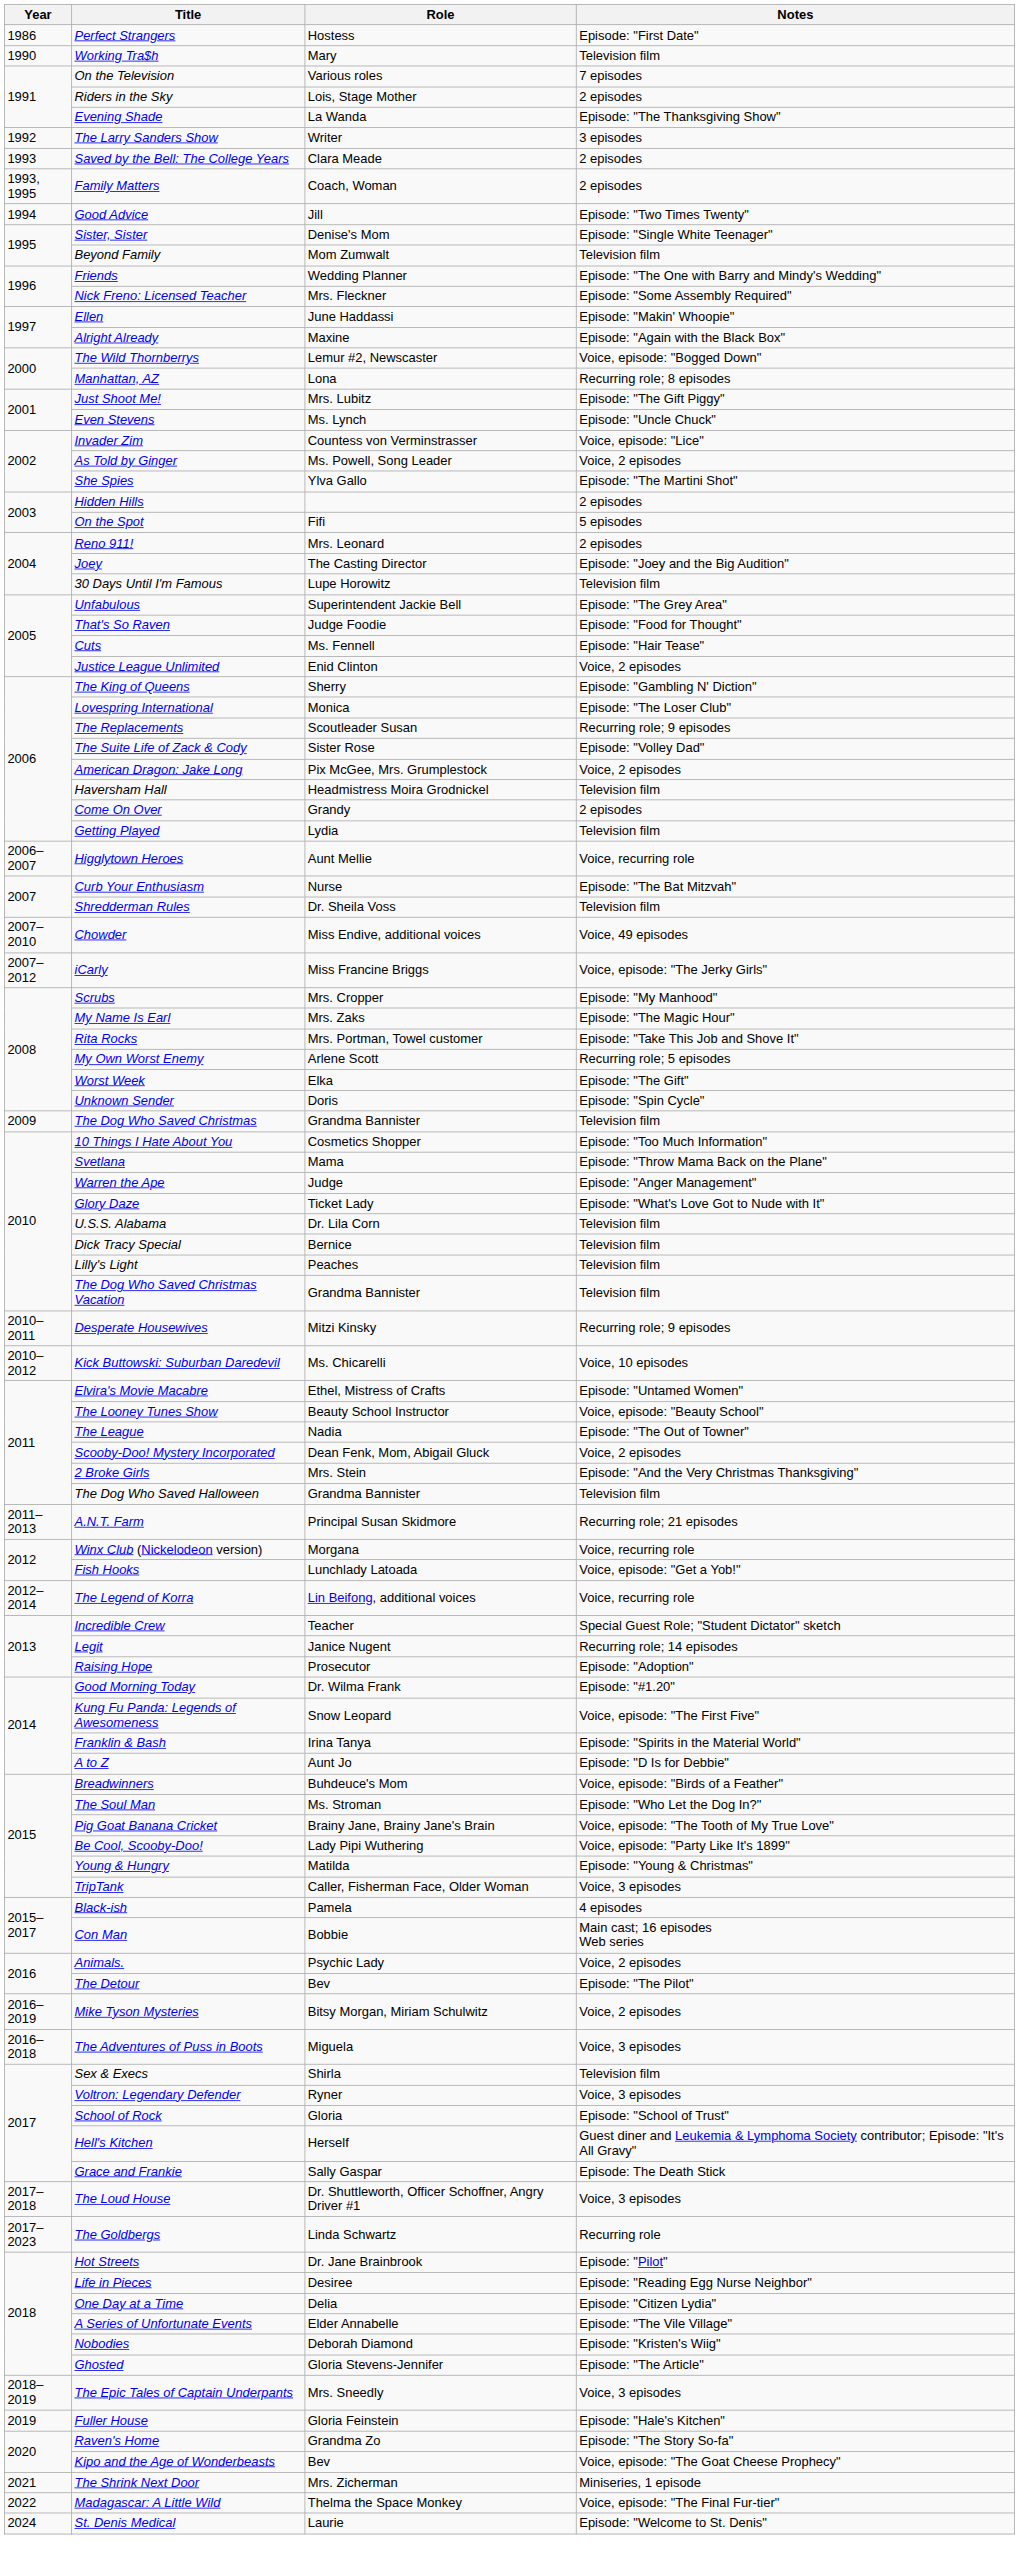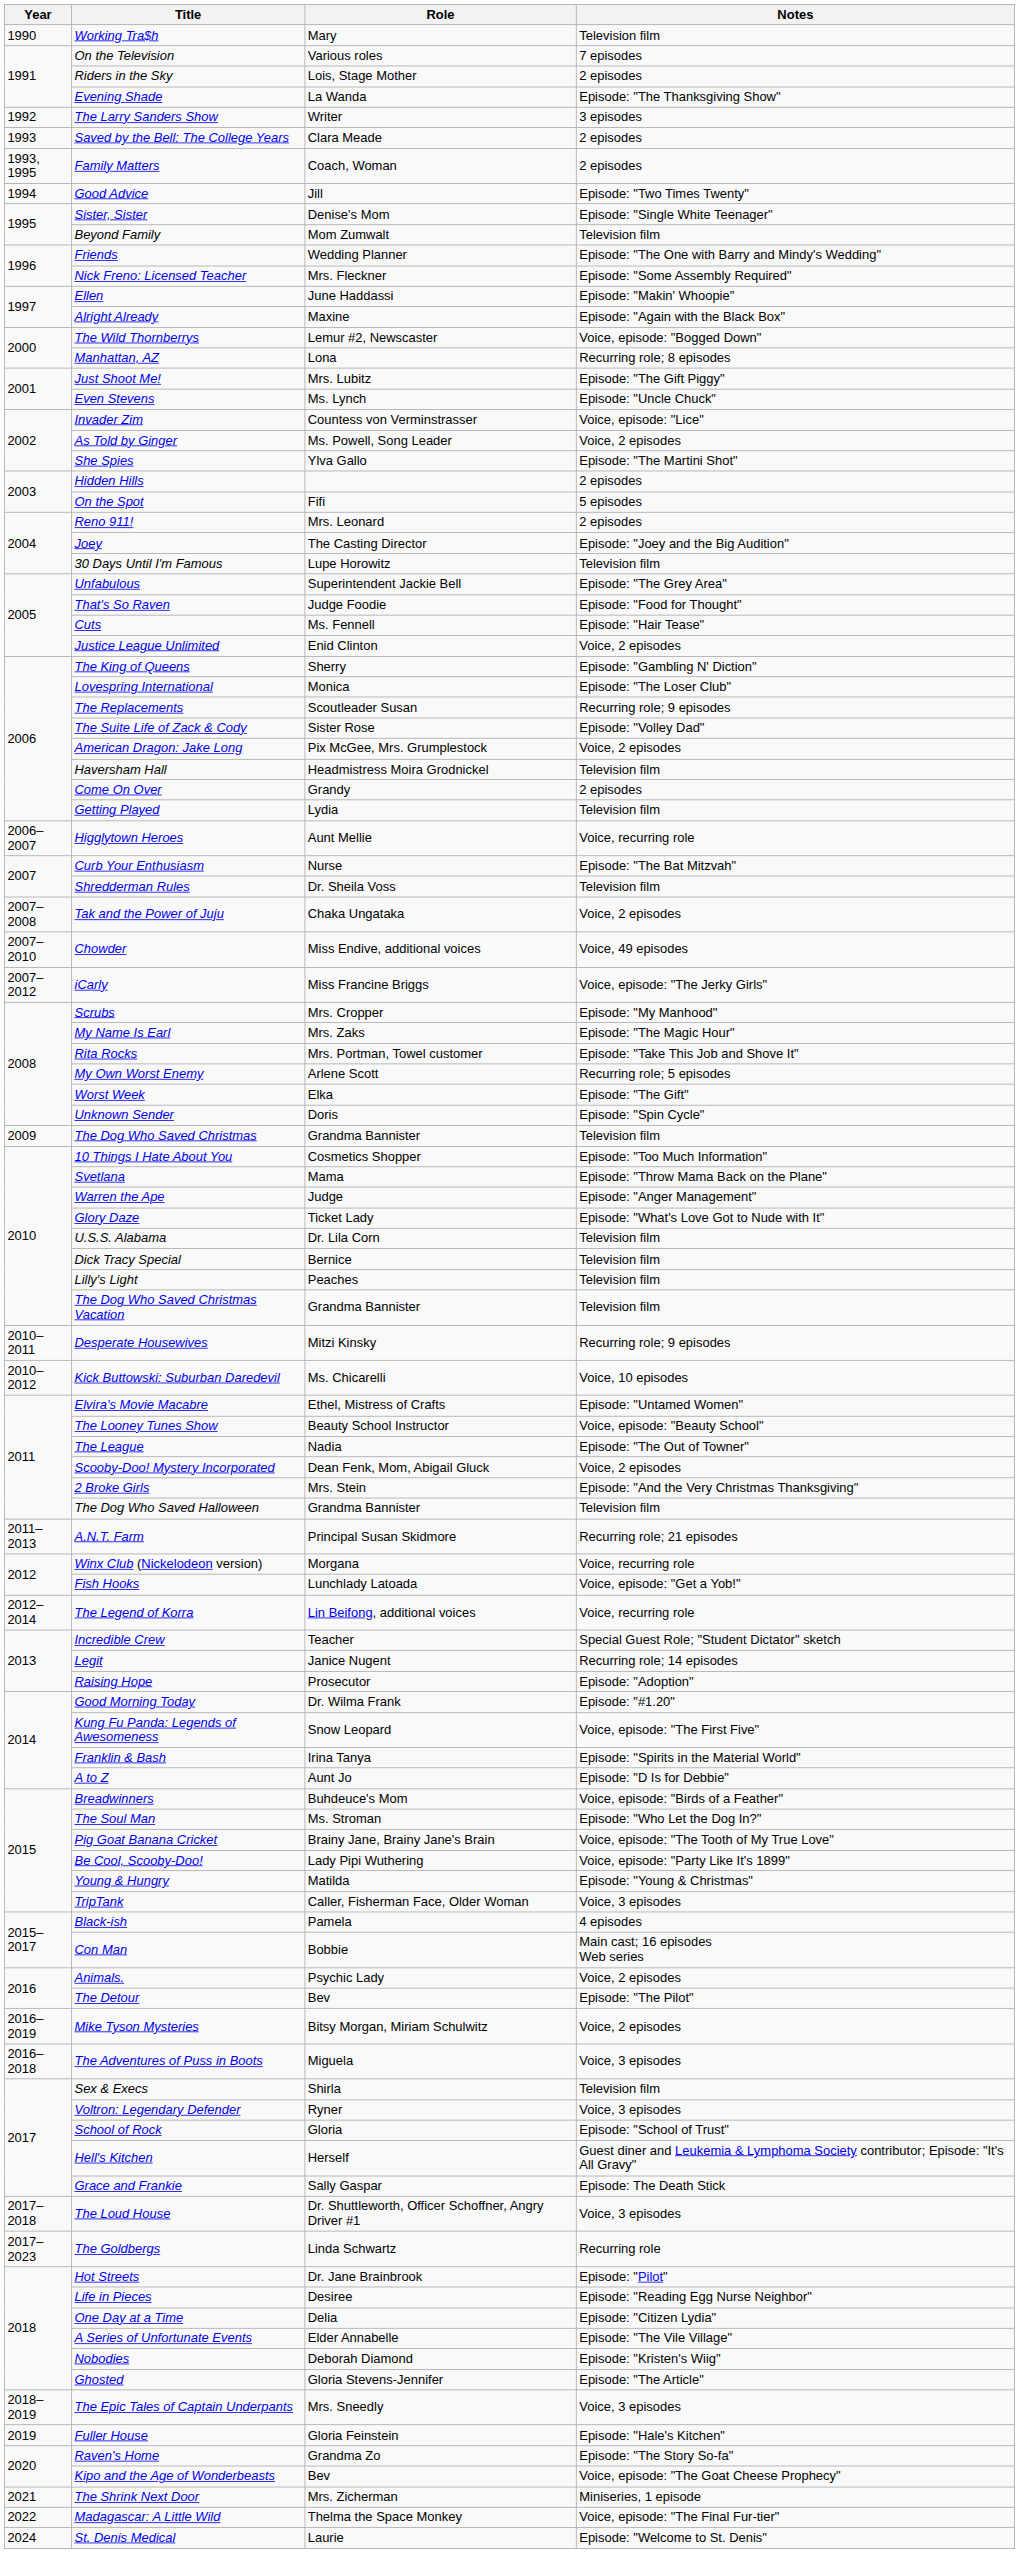- row: 1986 | Perfect Strangers | Hostess | Episode: "First Date"
+ row: 2007–2008 | Tak and the Power of Juju | Chaka Ungataka | Voice, 2 episodes
